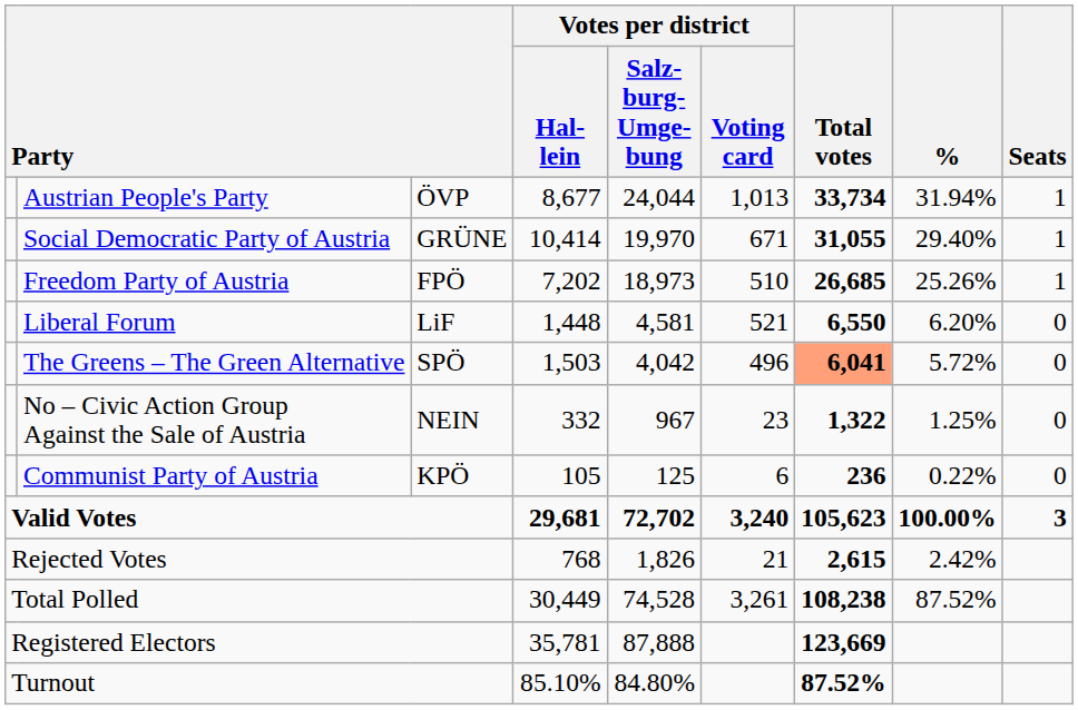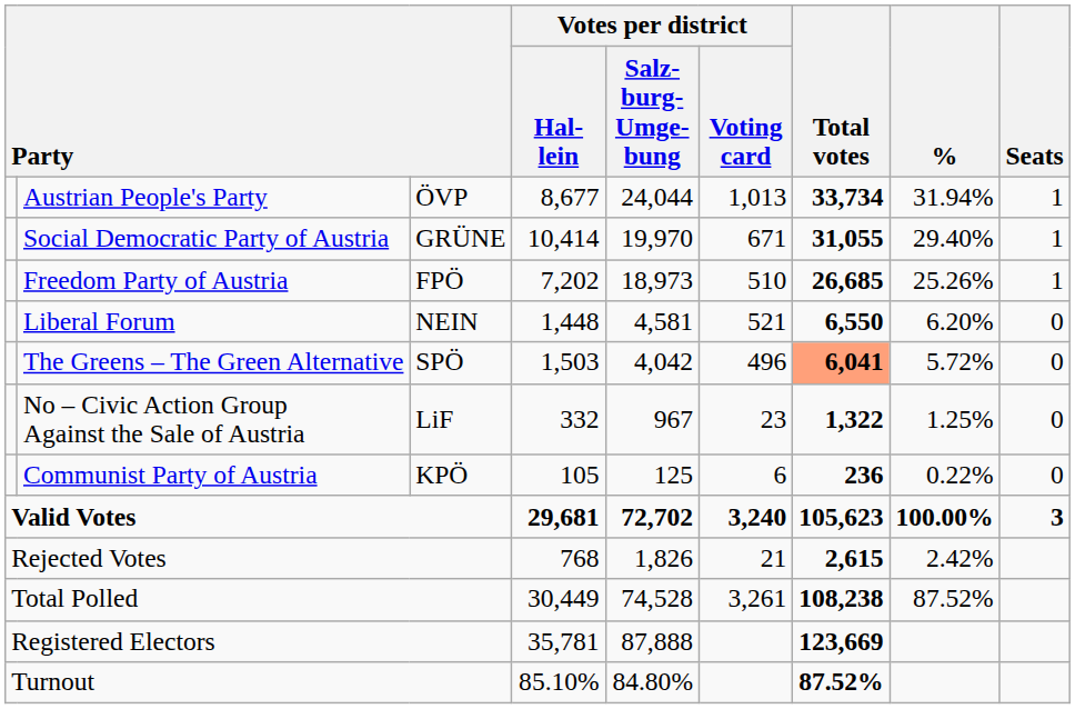Liberal Forum | column 3: LiF -> NEIN
No – Civic Action Group Against the Sale of Austria | column 3: NEIN -> LiF
